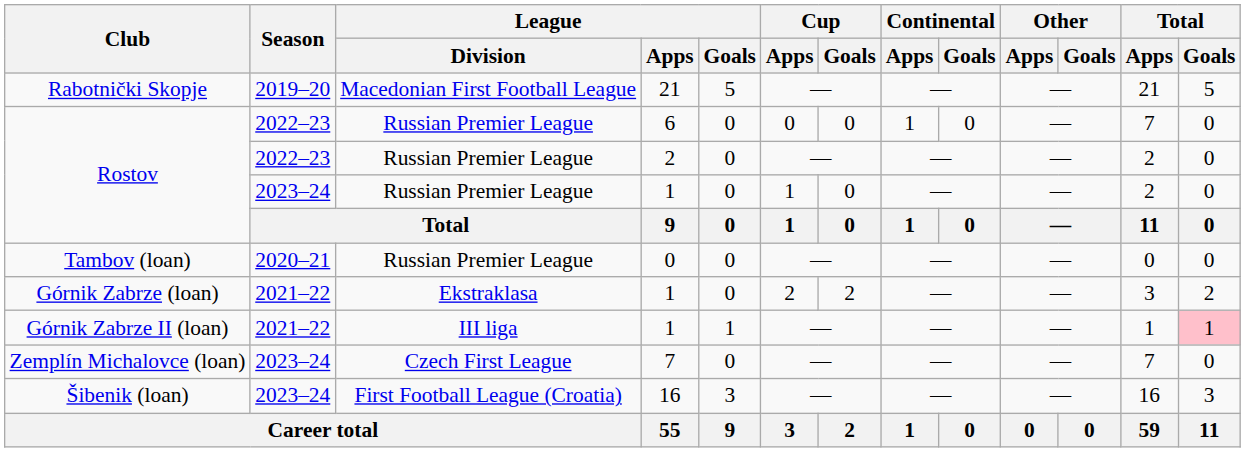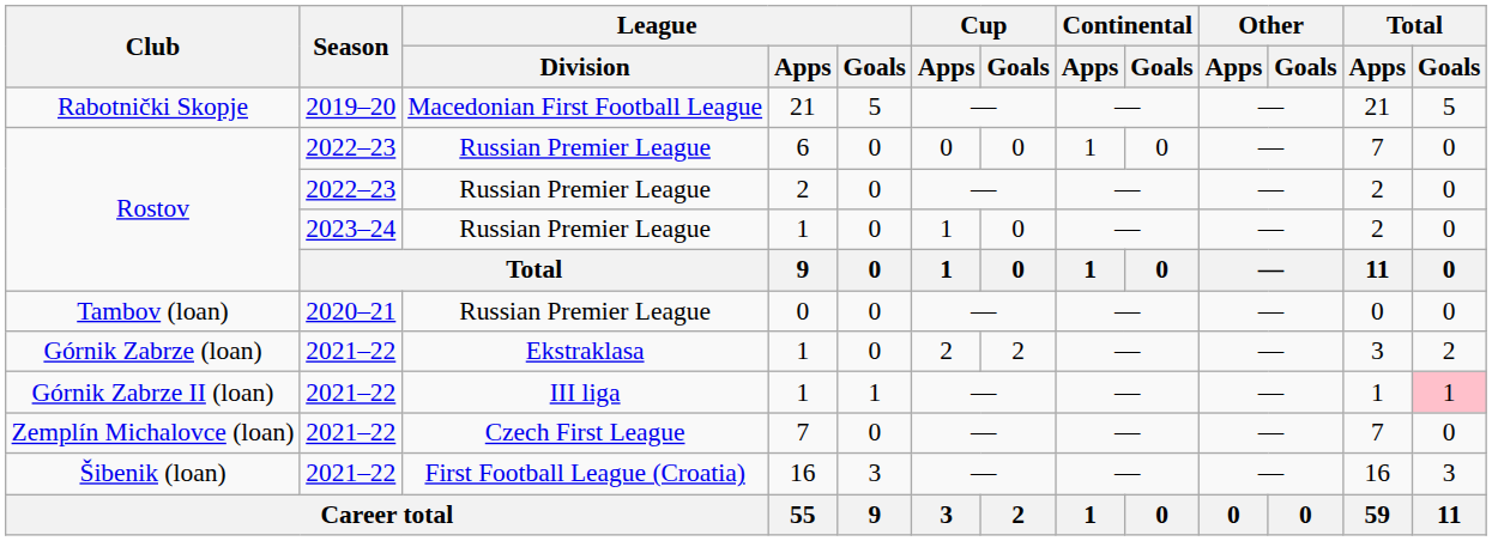Zemplín Michalovce (loan) | Season: 2023–24 -> 2021–22
Šibenik (loan) | Season: 2023–24 -> 2021–22
